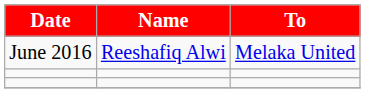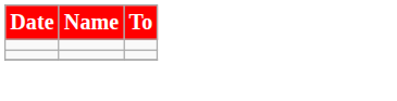- row: June 2016 | Reeshafiq Alwi | Melaka United
